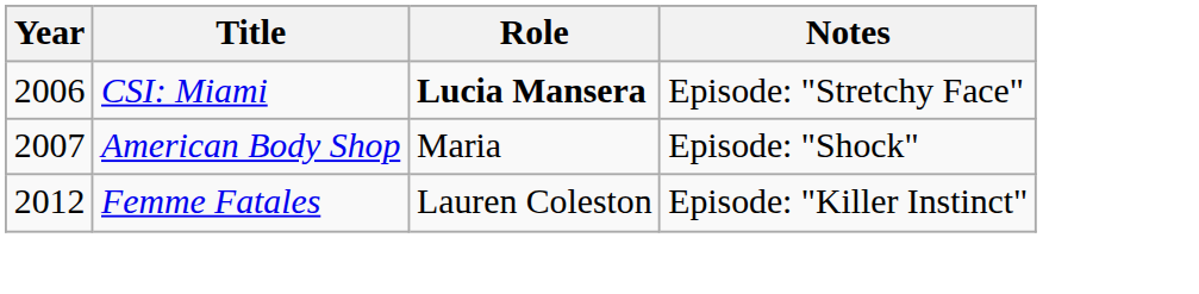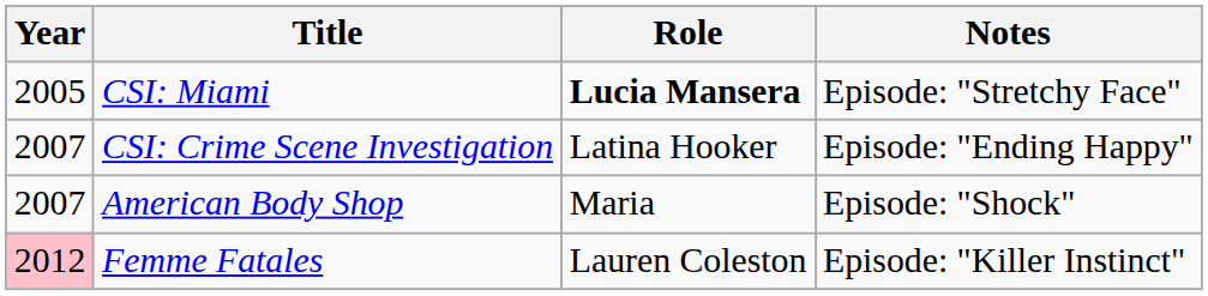CSI: Miami | Year: 2006 -> 2005
+ row: 2007 | CSI: Crime Scene Investigation | Latina Hooker | Episode: "Ending Happy"
Femme Fatales | Year: no background -> pink background
